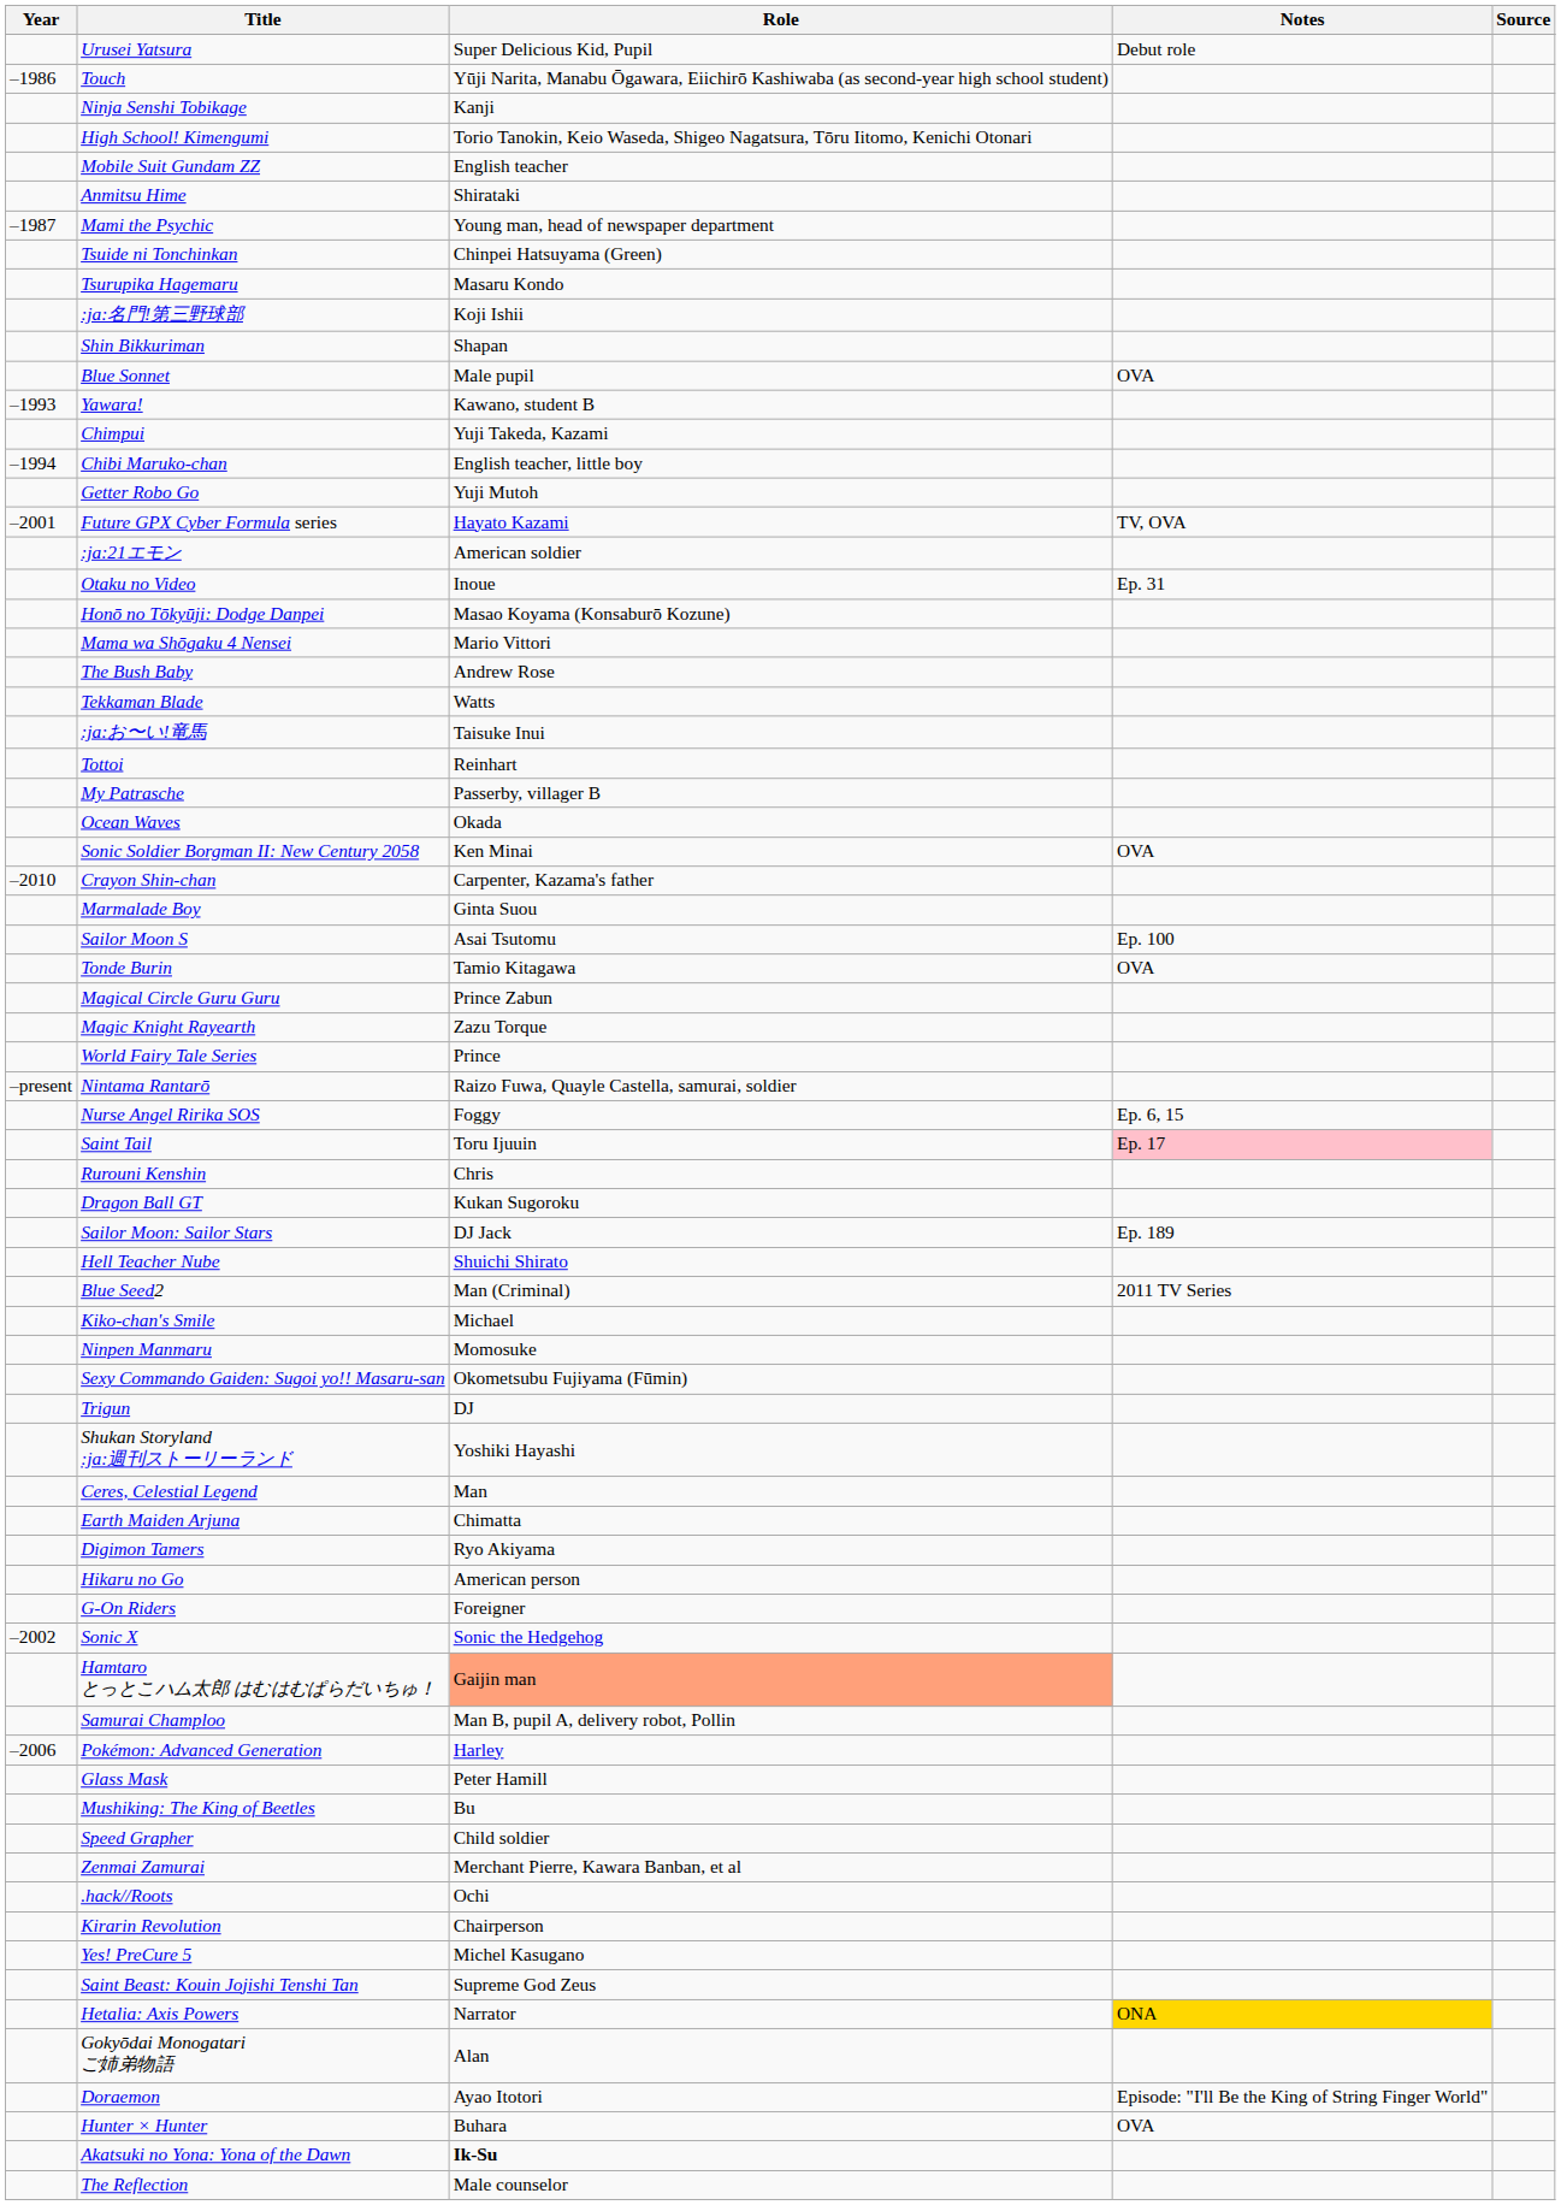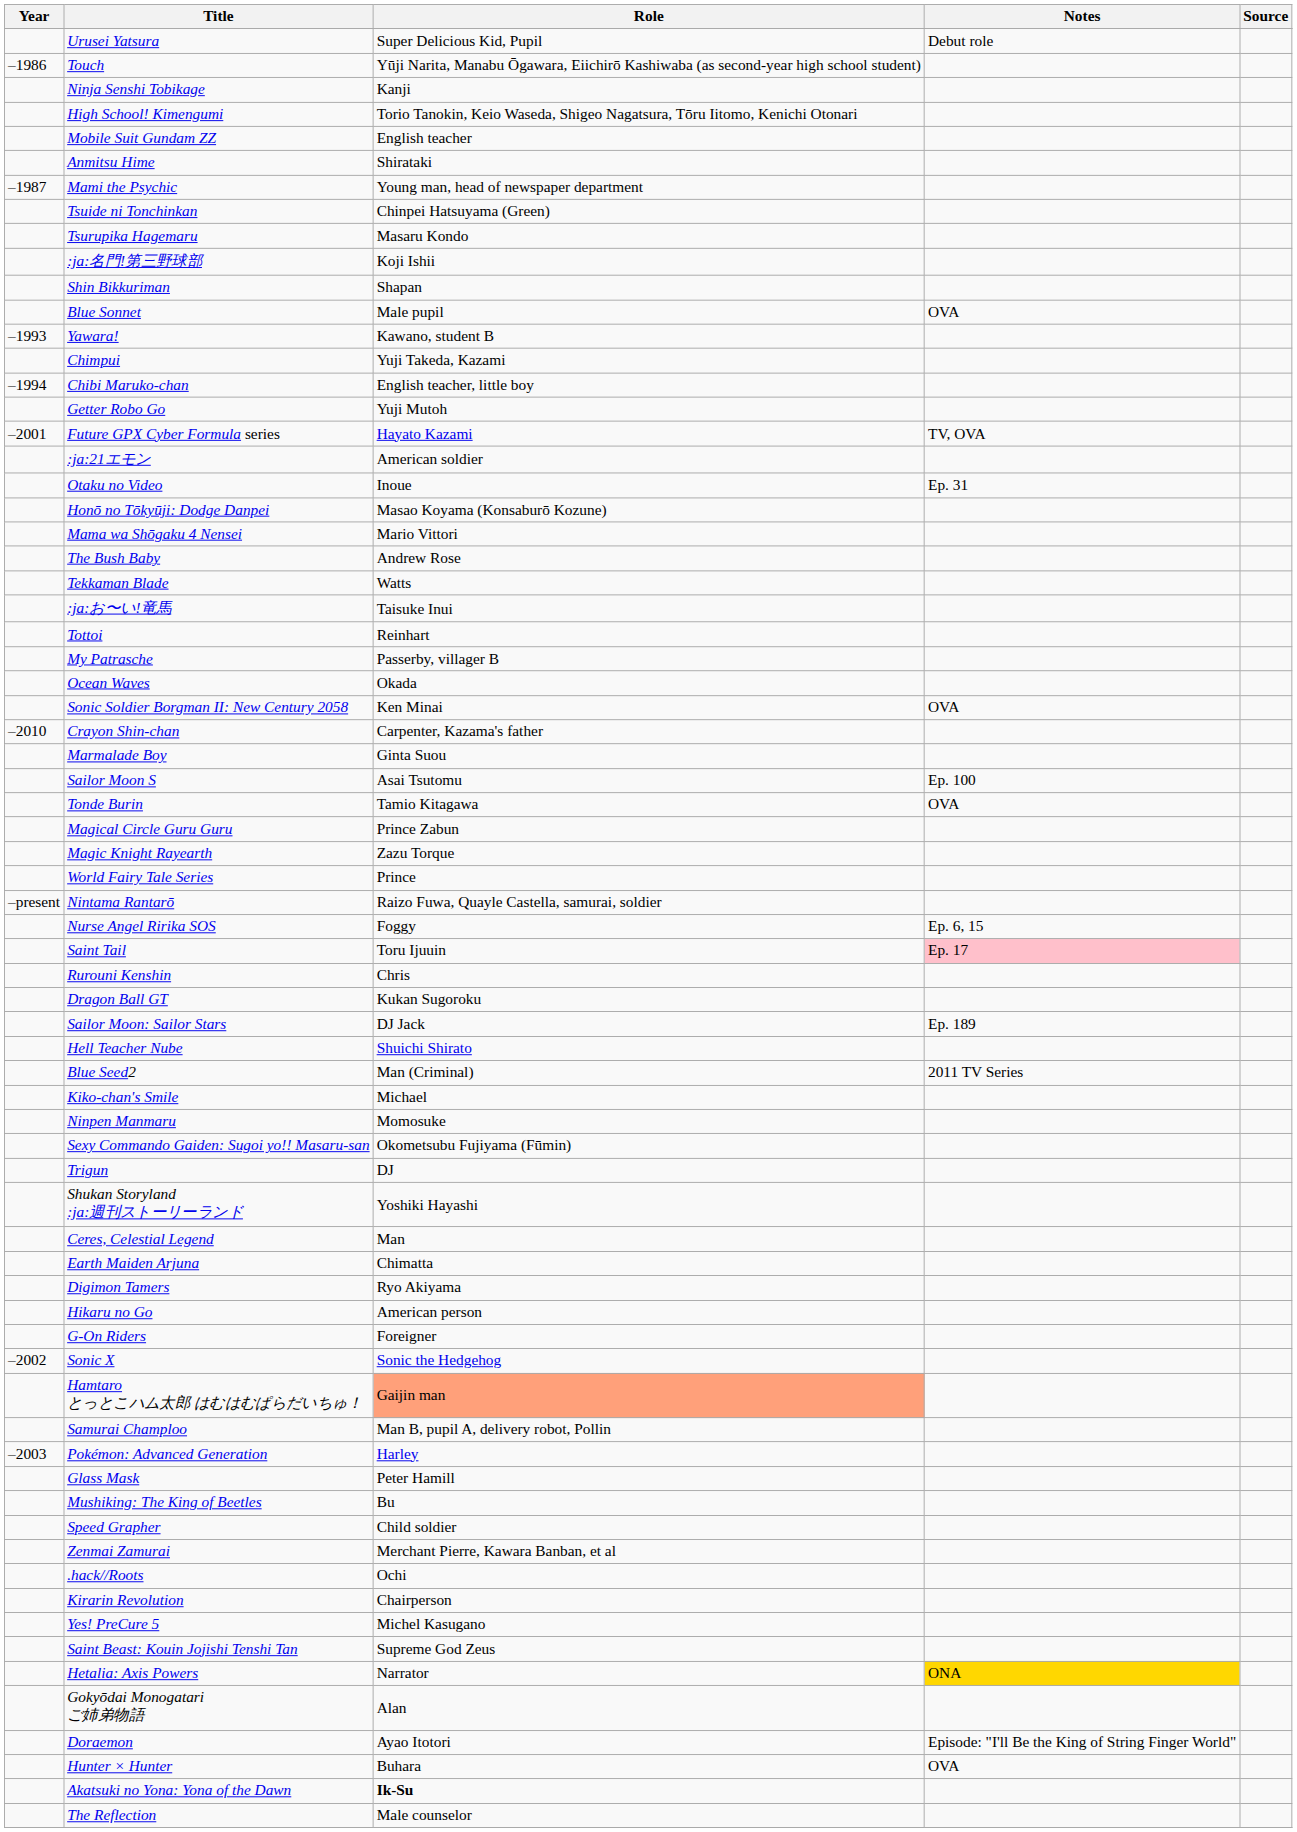Pokémon: Advanced Generation | Year: –2006 -> –2003
